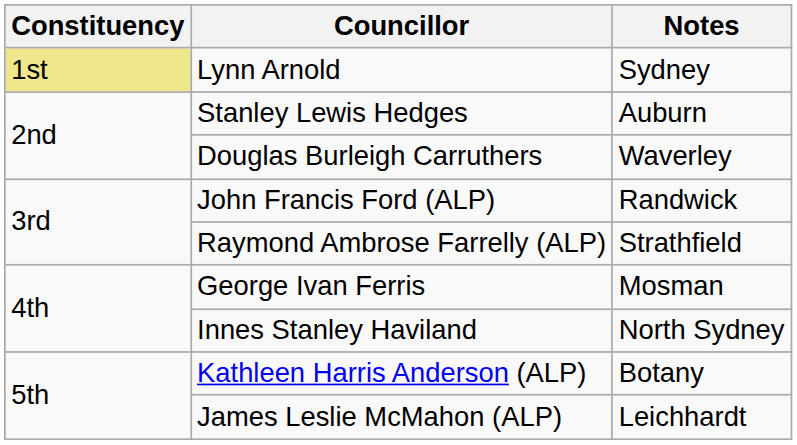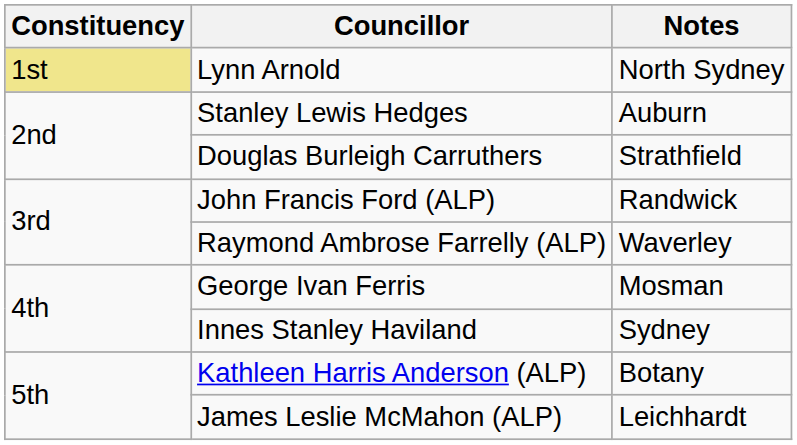Lynn Arnold | Notes: Sydney -> North Sydney
Douglas Burleigh Carruthers | Notes: Waverley -> Strathfield
Raymond Ambrose Farrelly (ALP) | Notes: Strathfield -> Waverley
Innes Stanley Haviland | Notes: North Sydney -> Sydney
